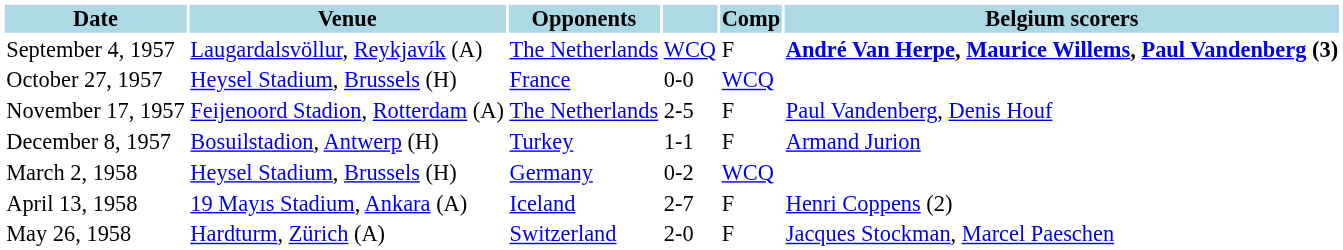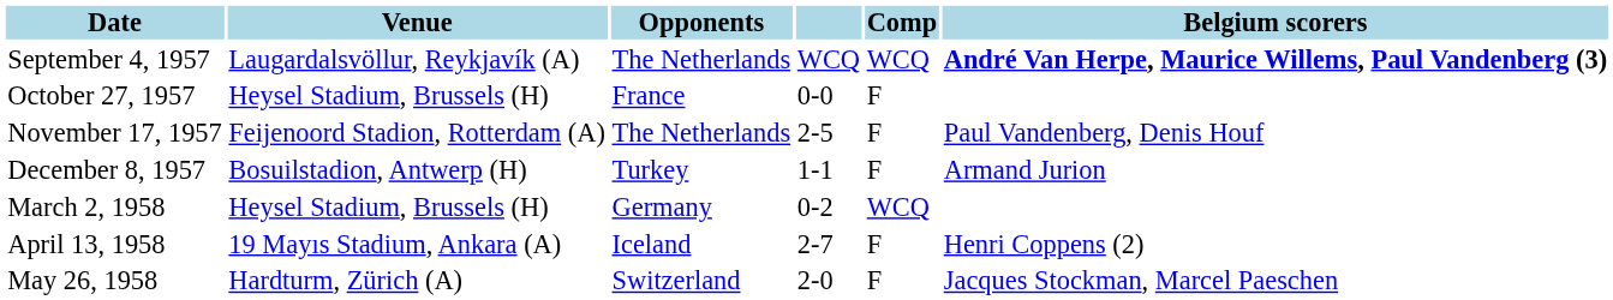September 4, 1957 | Comp: F -> WCQ
October 27, 1957 | Comp: WCQ -> F
